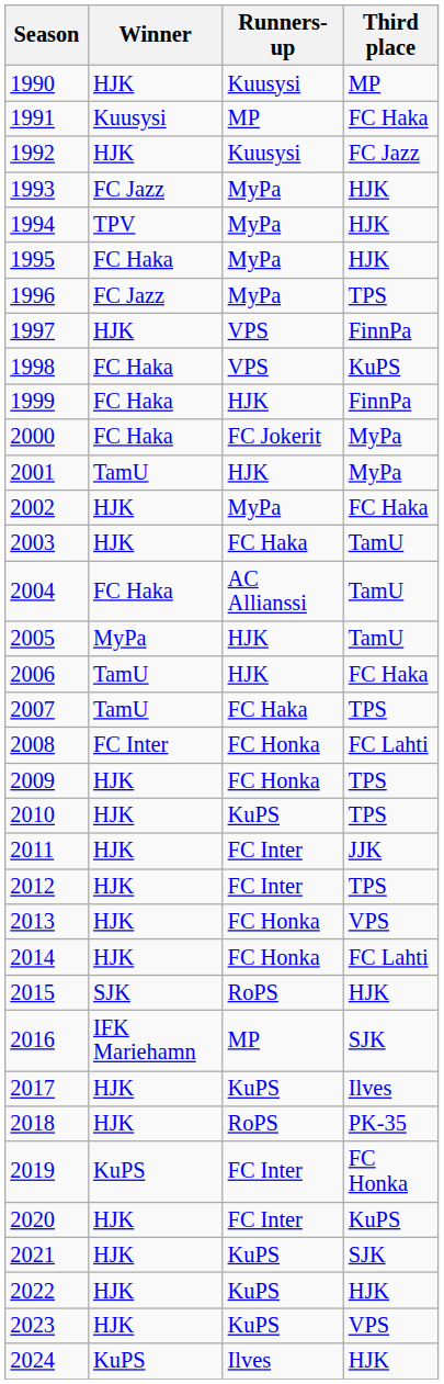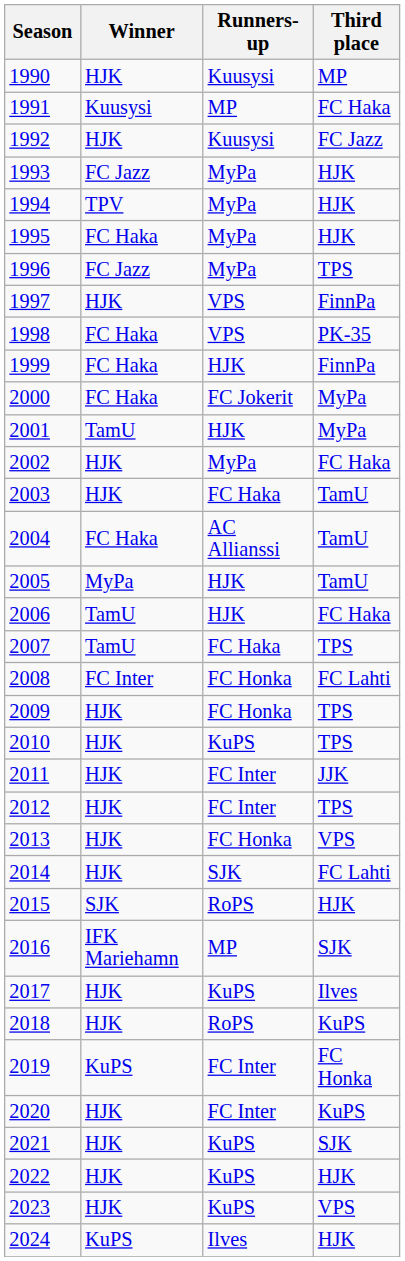1998 | Third place: KuPS -> PK-35
2014 | Runners-up: FC Honka -> SJK
2018 | Third place: PK-35 -> KuPS
